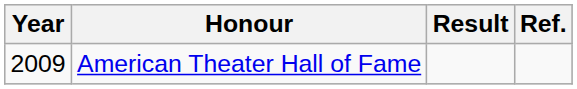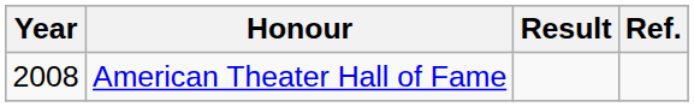American Theater Hall of Fame | Year: 2009 -> 2008
